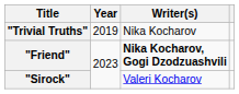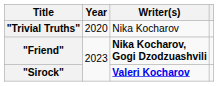"Trivial Truths" | Year: 2019 -> 2020
"Sirock" | Writer(s): normal -> bold
